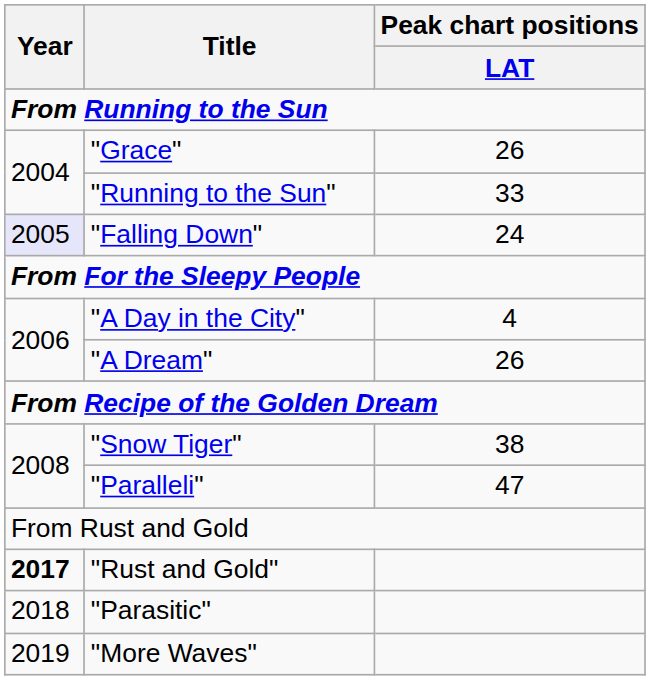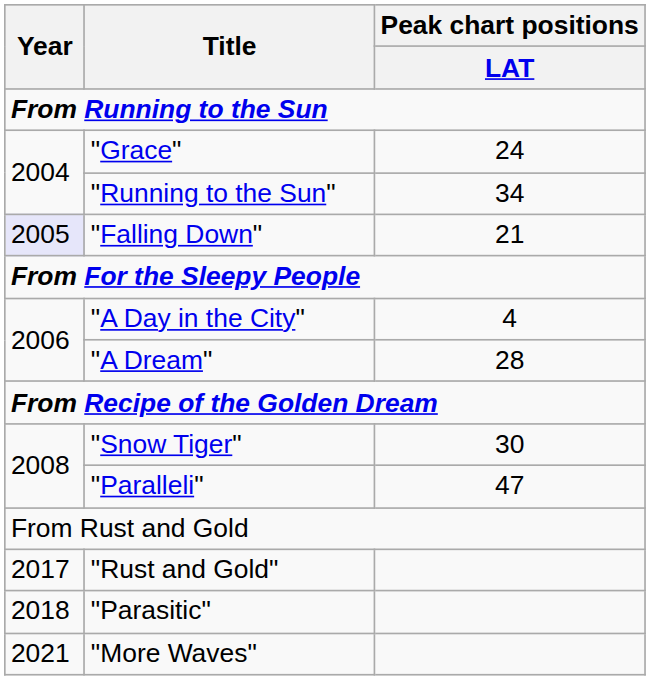"Grace" | Peak chart positions / LAT: 26 -> 24
"Running to the Sun" | Peak chart positions / LAT: 33 -> 34
"Falling Down" | Peak chart positions / LAT: 24 -> 21
"A Dream" | Peak chart positions / LAT: 26 -> 28
"Snow Tiger" | Peak chart positions / LAT: 38 -> 30
"Rust and Gold" | Year: bold -> normal
"More Waves" | Year: 2019 -> 2021
